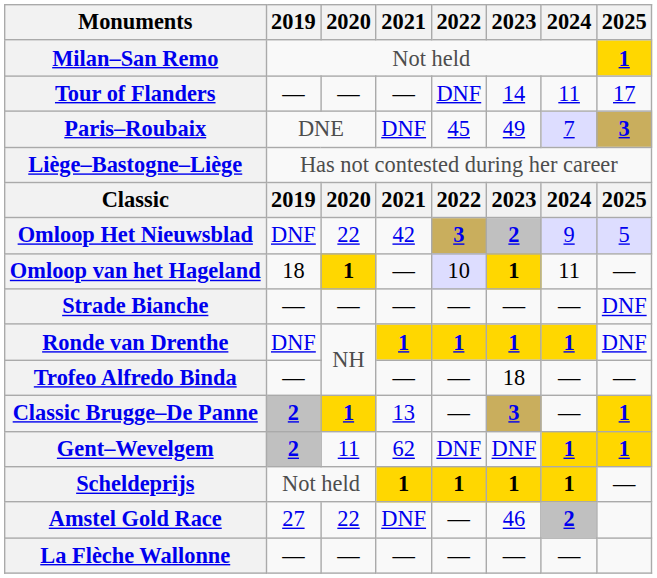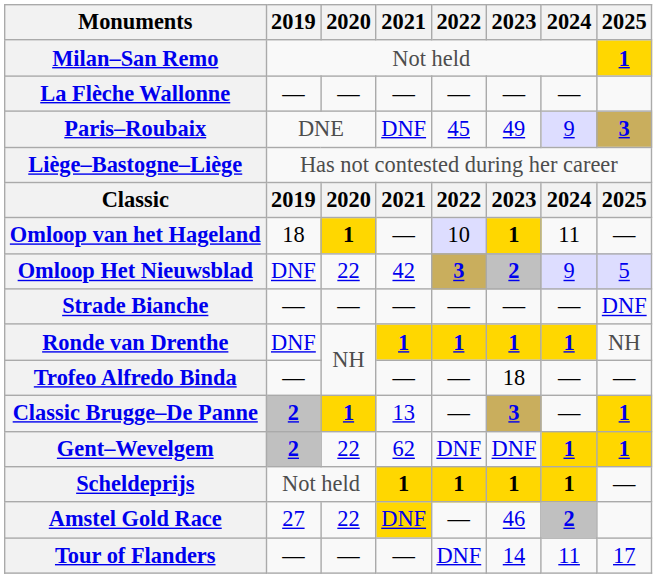rows swapped: Tour of Flanders <-> La Flèche Wallonne
Paris–Roubaix | 2024: 7 -> 9
rows swapped: Omloop Het Nieuwsblad <-> Omloop van het Hageland
Ronde van Drenthe | 2025: DNF -> NH
Gent–Wevelgem | 2020: 11 -> 22
Amstel Gold Race | 2021: no background -> gold background
